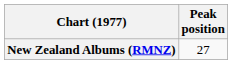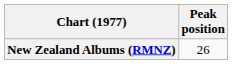New Zealand Albums (RMNZ) | Peak position: 27 -> 26
